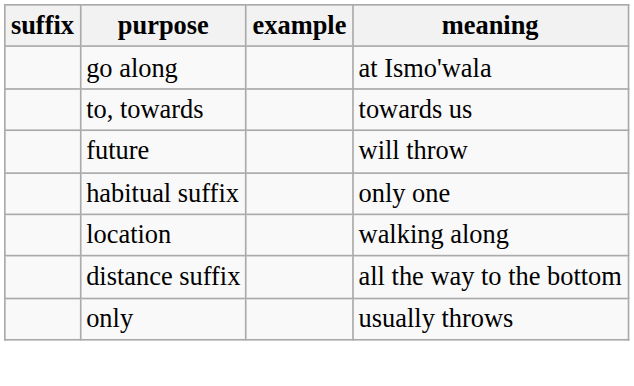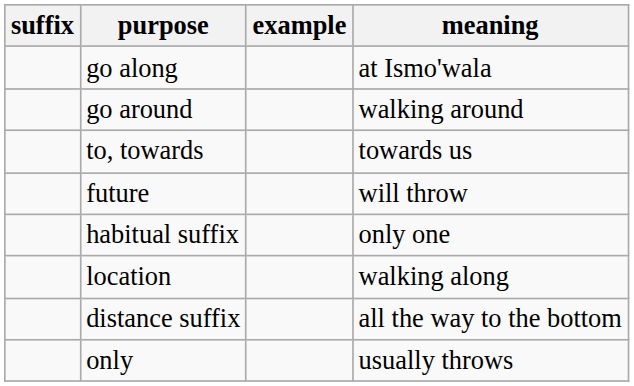+ row: go around | walking around
